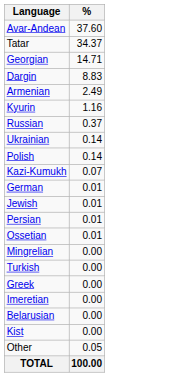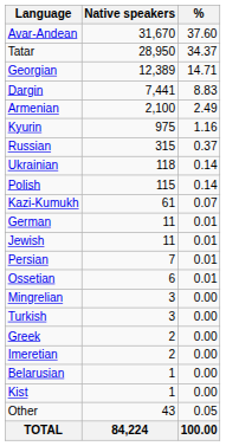+ column: Native speakers | 31,670 | 28,950 | 12,389 | 7,441 | 2,100 | 975 | 315 | 118 | 115 | 61 | 11 | 11 | 7 | 6 | 3 | 3 | 2 | 2 | 1 | 1 | 43 | 84,224
